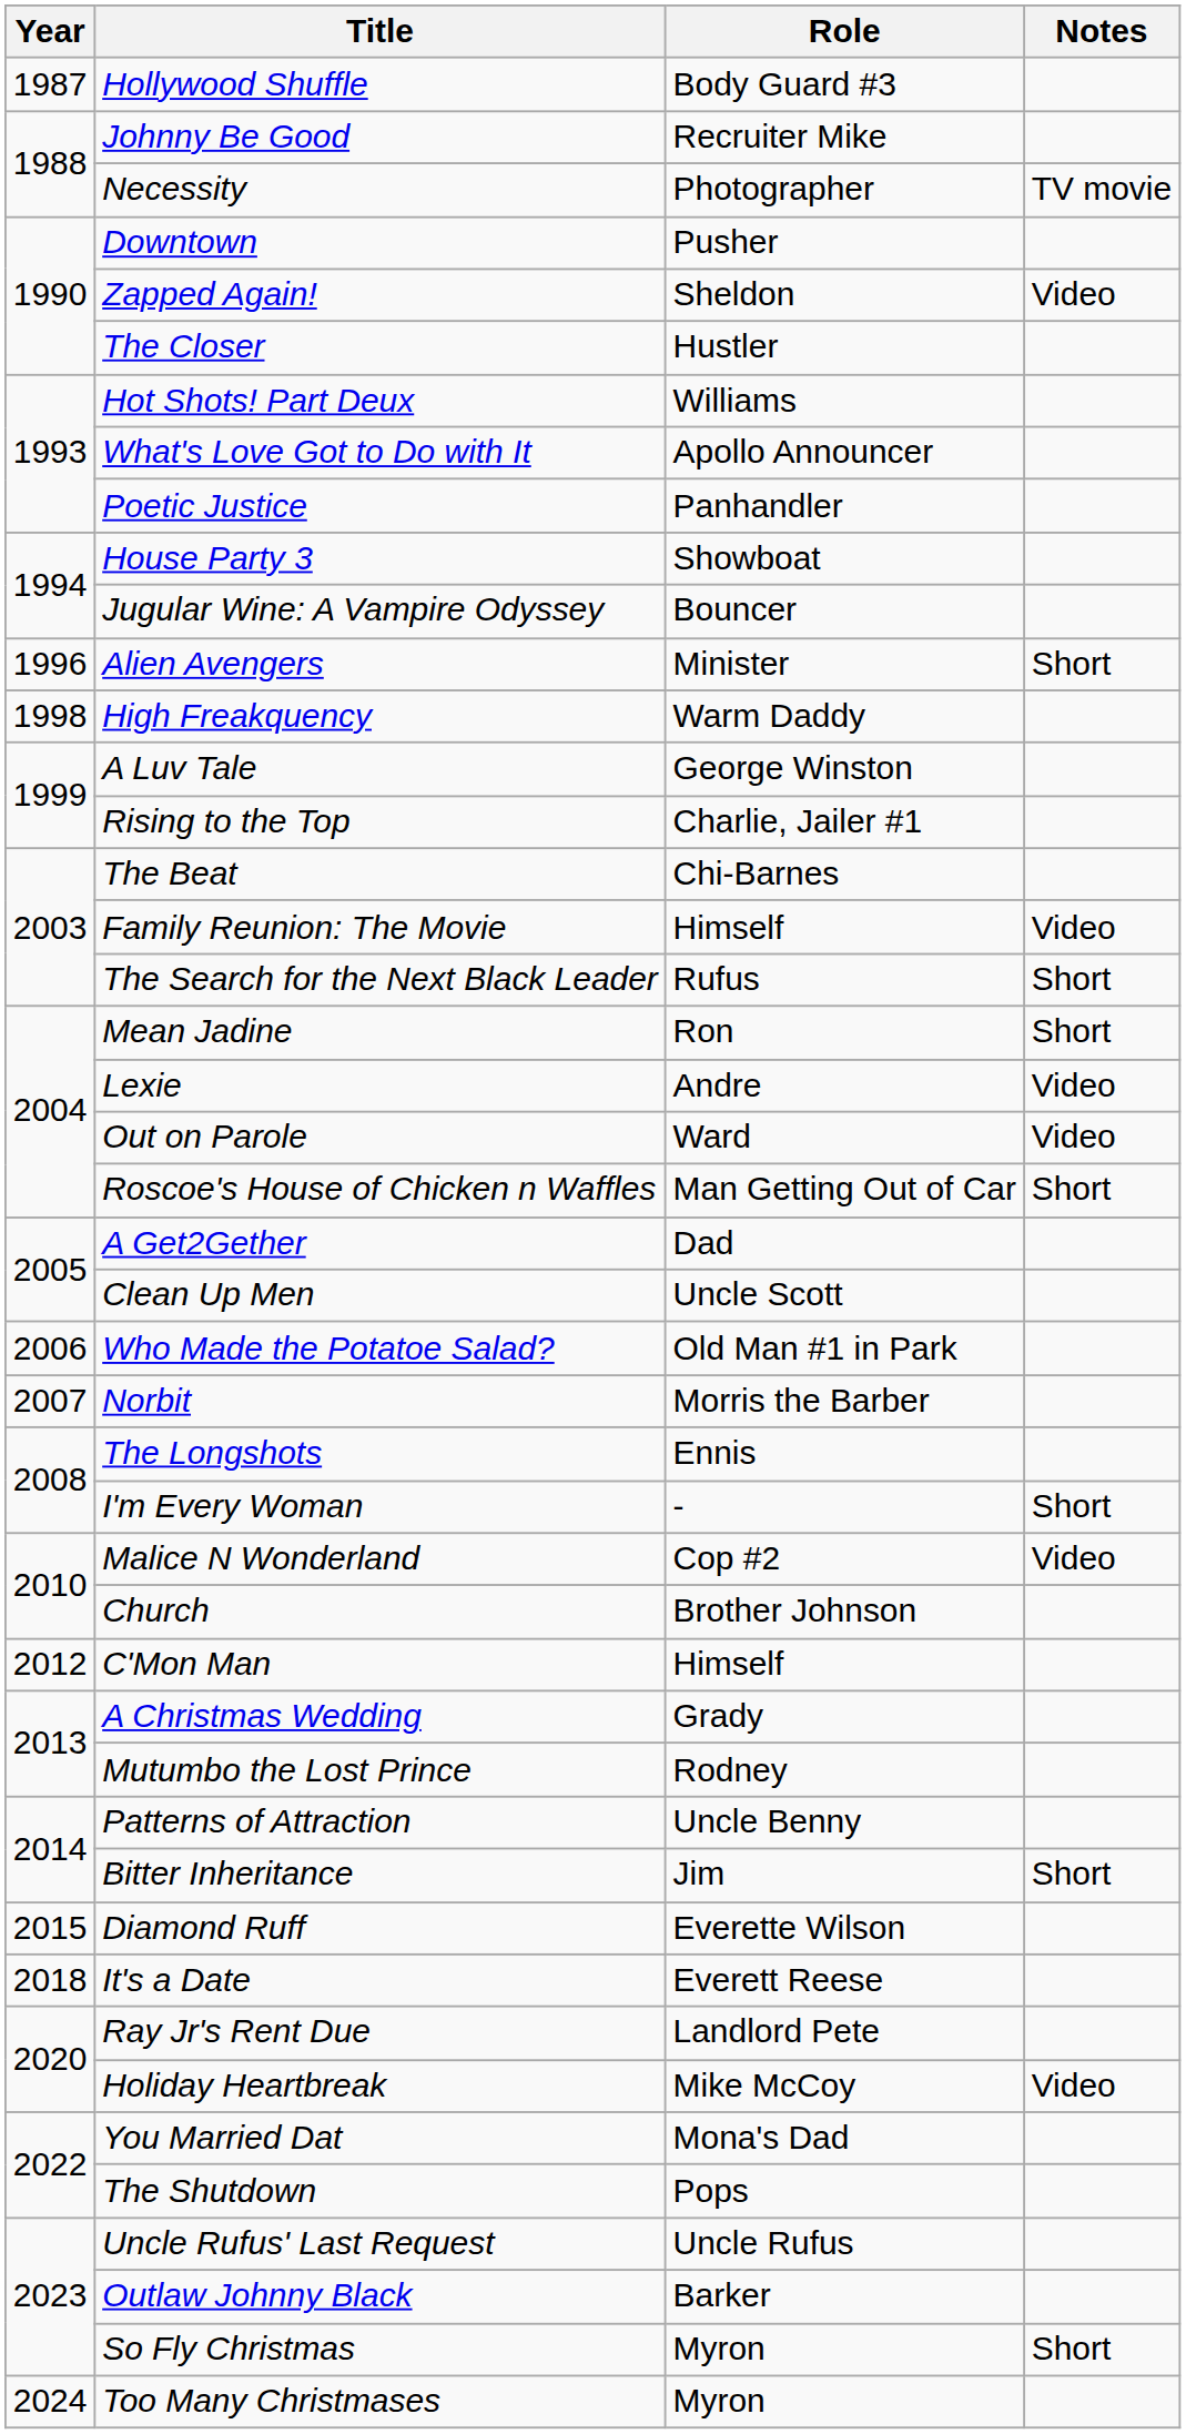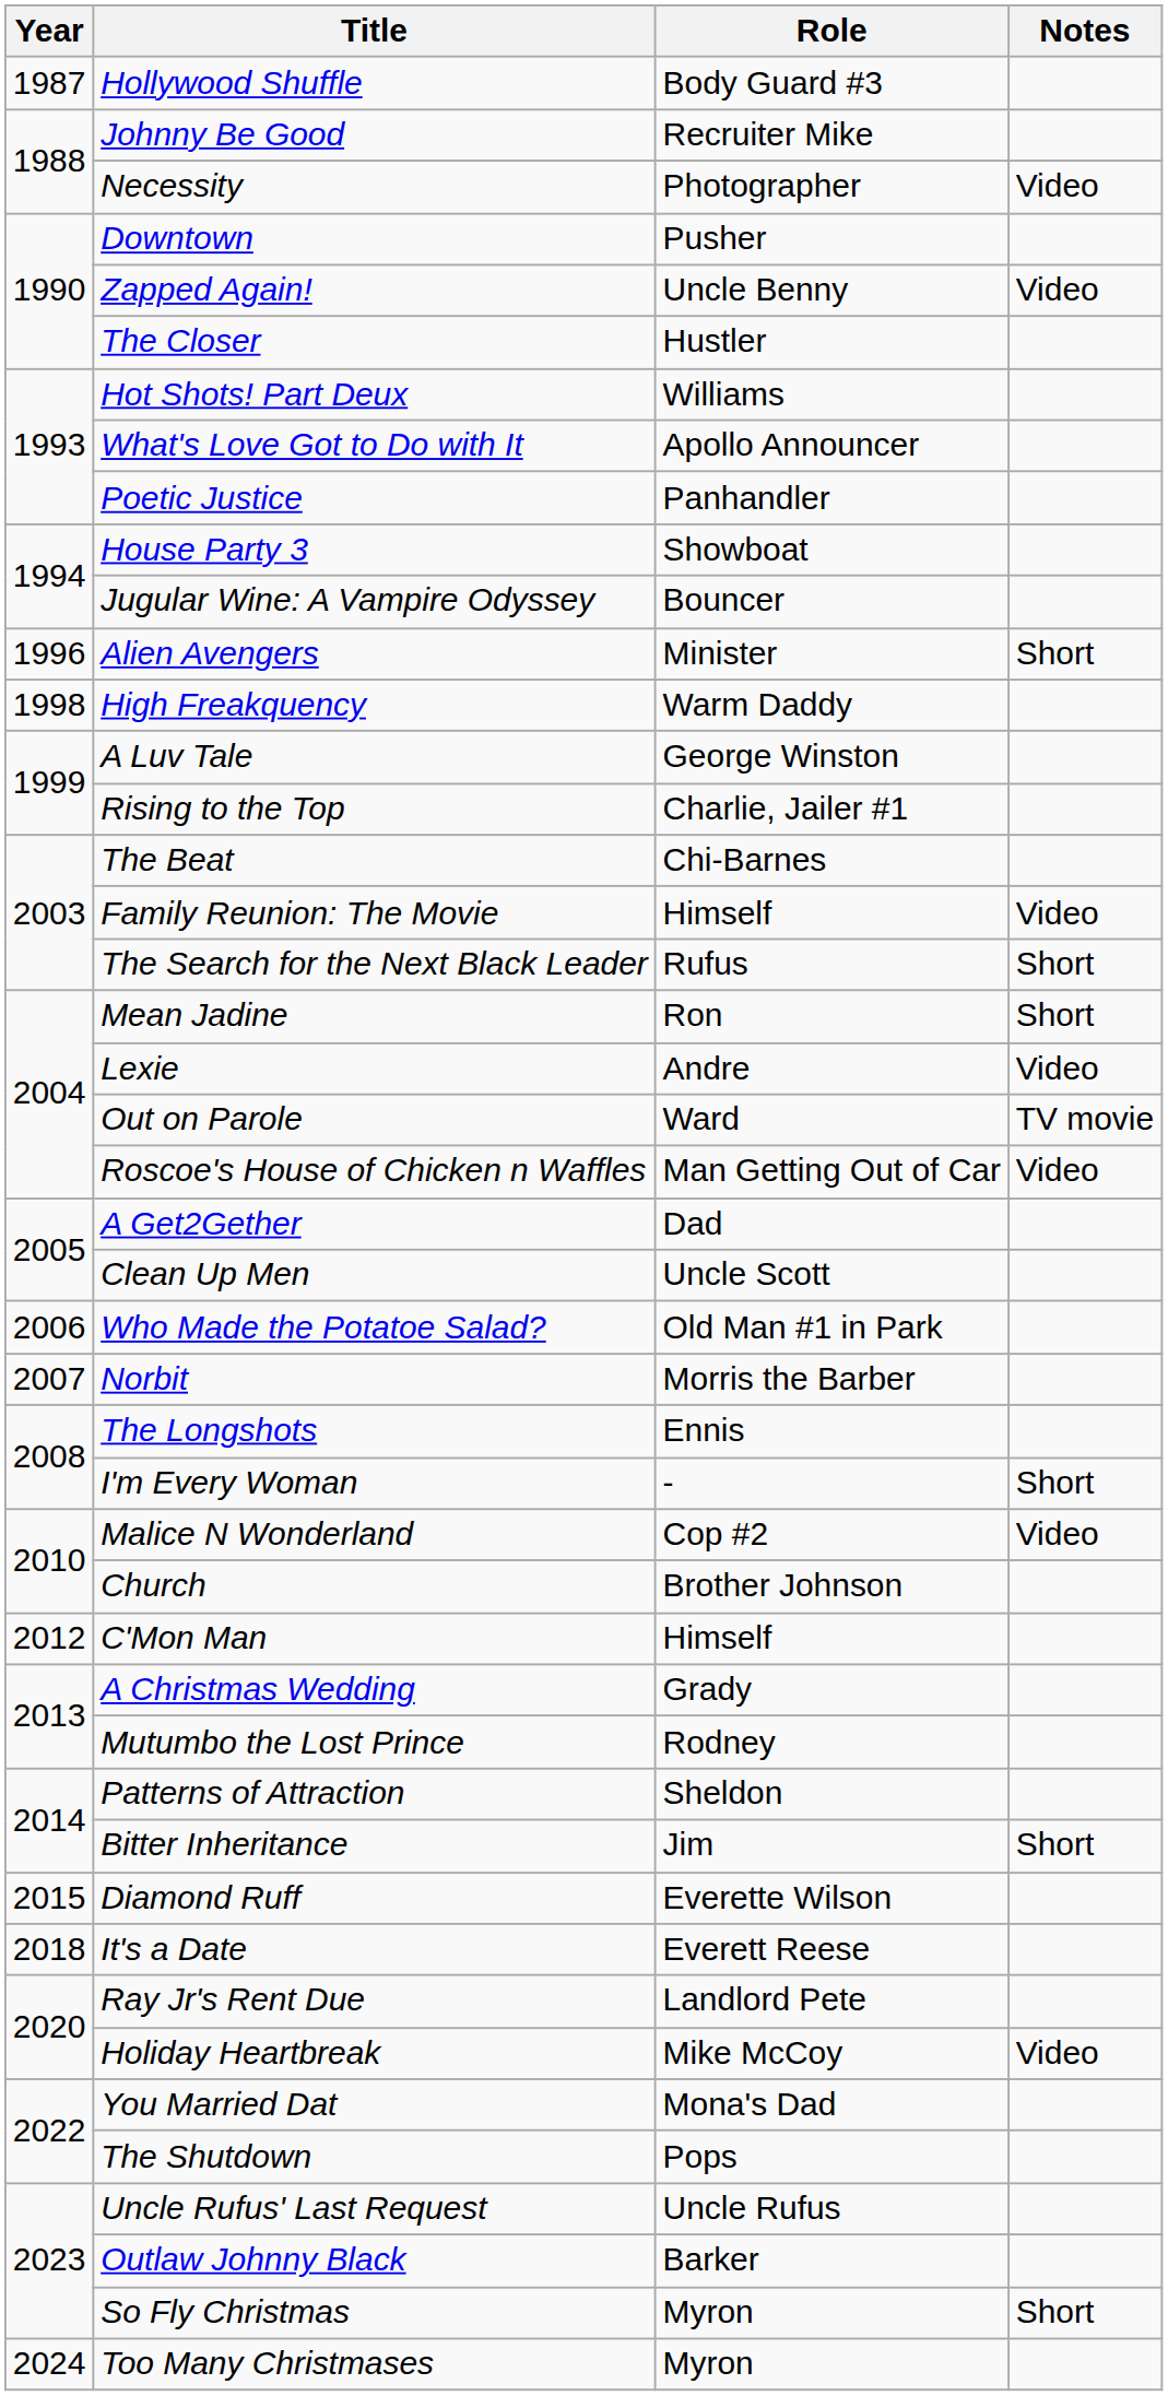Necessity | Notes: TV movie -> Video
Zapped Again! | Role: Sheldon -> Uncle Benny
Out on Parole | Notes: Video -> TV movie
Roscoe's House of Chicken n Waffles | Notes: Short -> Video
Patterns of Attraction | Role: Uncle Benny -> Sheldon
